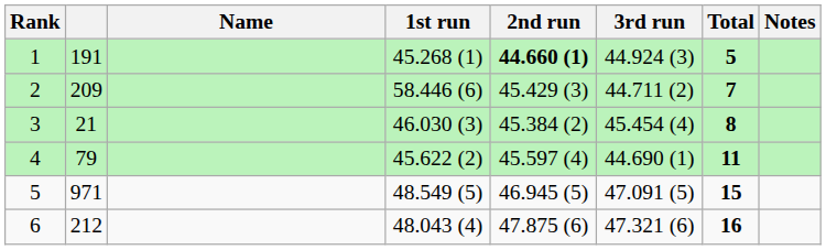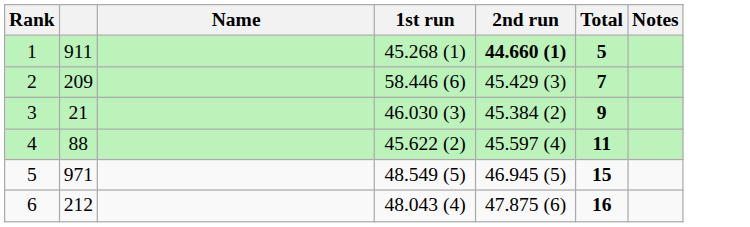- column: 3rd run | 44.924 (3) | 44.711 (2) | 45.454 (4) | 44.690 (1) | 47.091 (5) | 47.321 (6)
1 | column 2: 191 -> 911
3 | Total: 8 -> 9
4 | column 2: 79 -> 88
